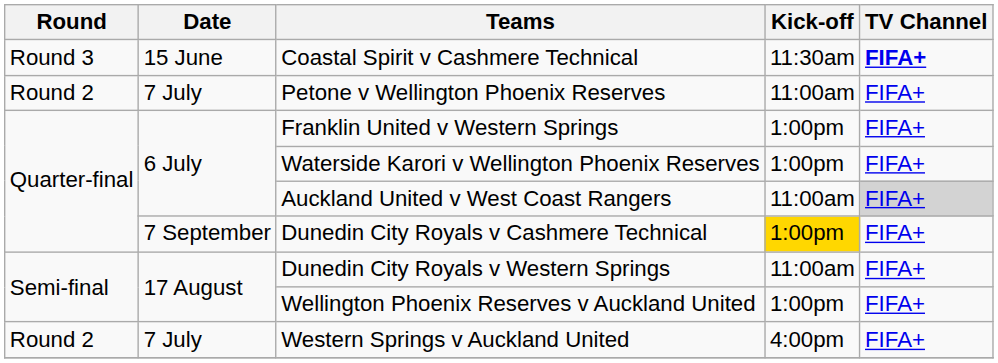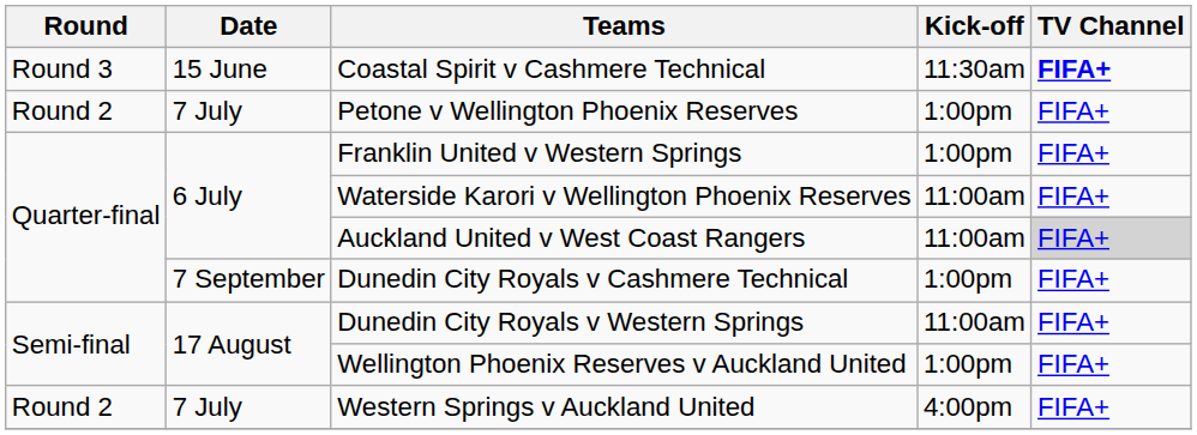Petone v Wellington Phoenix Reserves | Kick-off: 11:00am -> 1:00pm
Waterside Karori v Wellington Phoenix Reserves | Kick-off: 1:00pm -> 11:00am
Dunedin City Royals v Cashmere Technical | Kick-off: gold background -> no background
